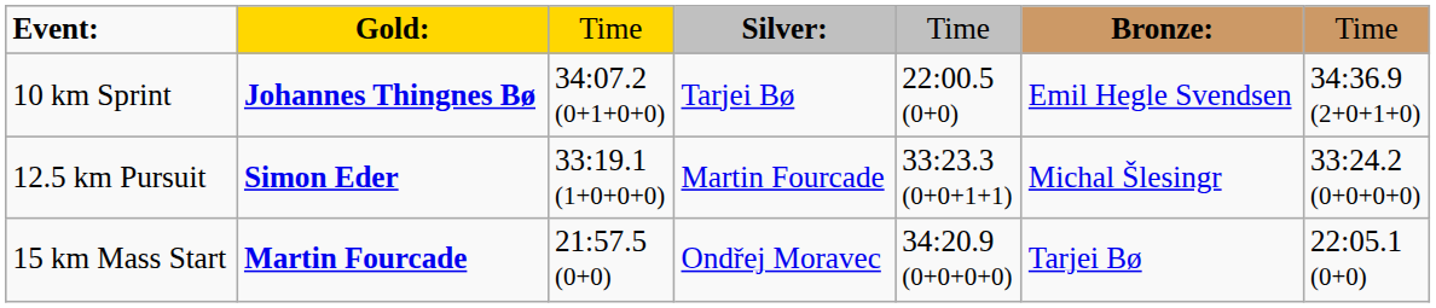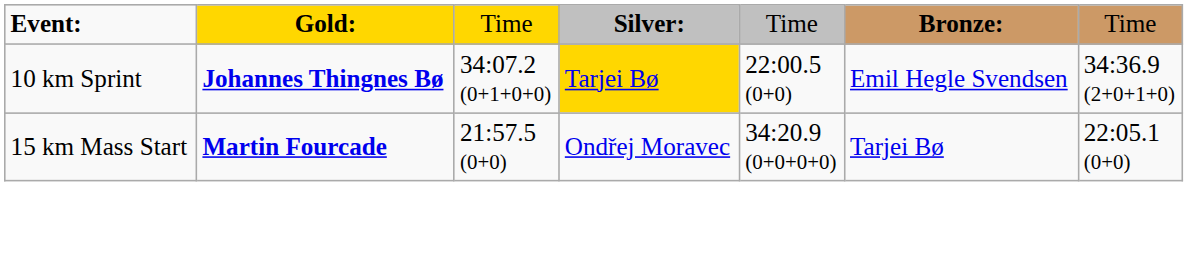10 km Sprint | column 4: no background -> gold background
- row: 12.5 km Pursuit | Simon Eder | 33:19.1 (1+0+0+0) | Martin Fourcade | 33:23.3 (0+0+1+1) | Michal Šlesingr | 33:24.2 (0+0+0+0)
